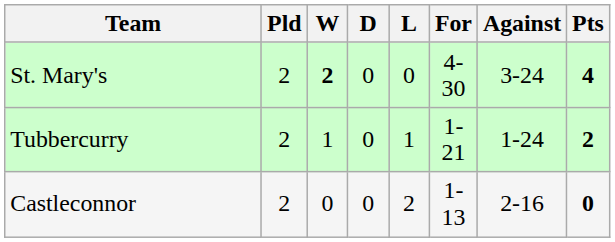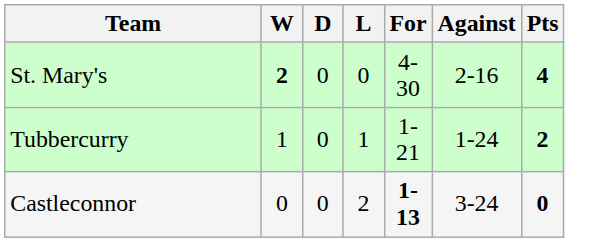- column: Pld | 2 | 2 | 2
St. Mary's | Against: 3-24 -> 2-16
Castleconnor | For: normal -> bold
Castleconnor | Against: 2-16 -> 3-24
